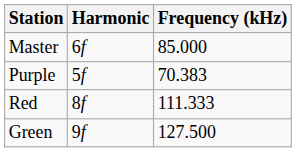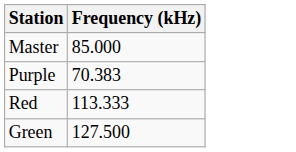- column: Harmonic | 6f | 5f | 8f | 9f
Red | Frequency (kHz): 111.333 -> 113.333
